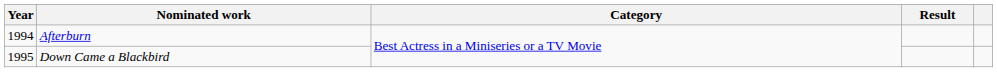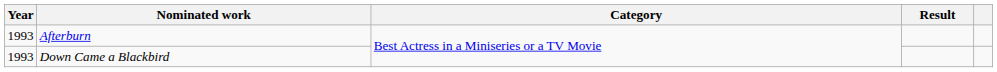Afterburn | Year: 1994 -> 1993
Down Came a Blackbird | Year: 1995 -> 1993
